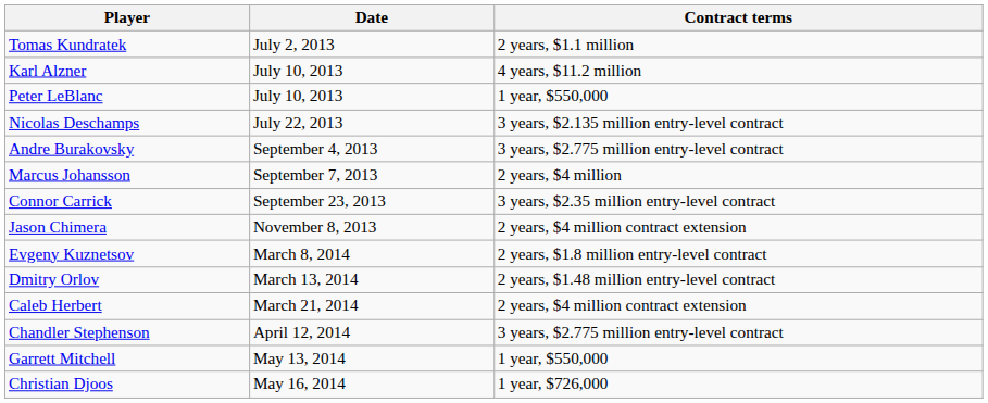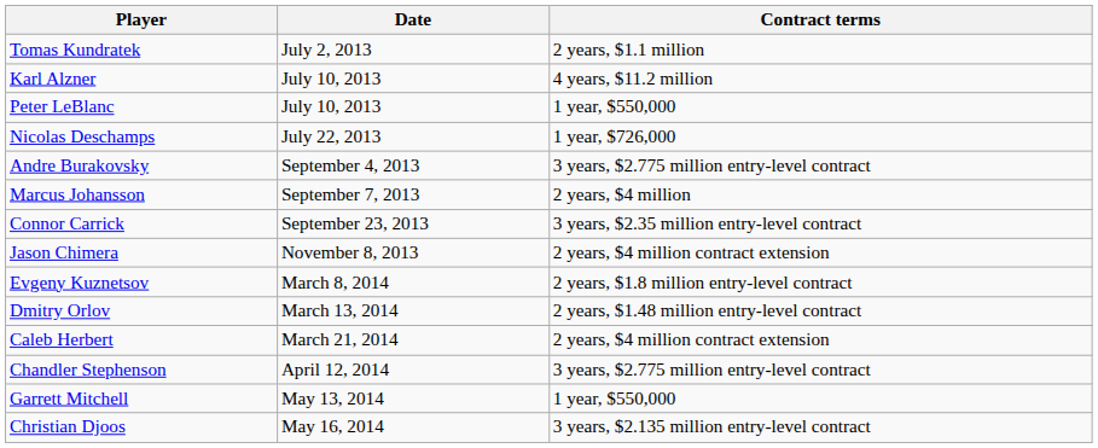Nicolas Deschamps | Contract terms: 3 years, $2.135 million entry-level contract -> 1 year, $726,000
Christian Djoos | Contract terms: 1 year, $726,000 -> 3 years, $2.135 million entry-level contract
